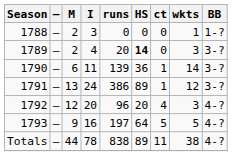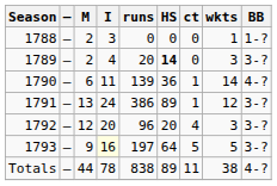1790 | BB: 3-? -> 4-?
1792 | BB: 4-? -> 3-?
1793 | I: no background -> lightyellow background
1793 | BB: 4-? -> 3-?
